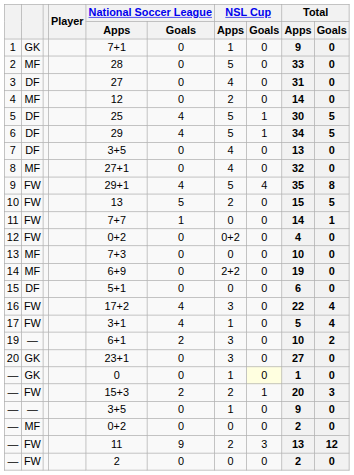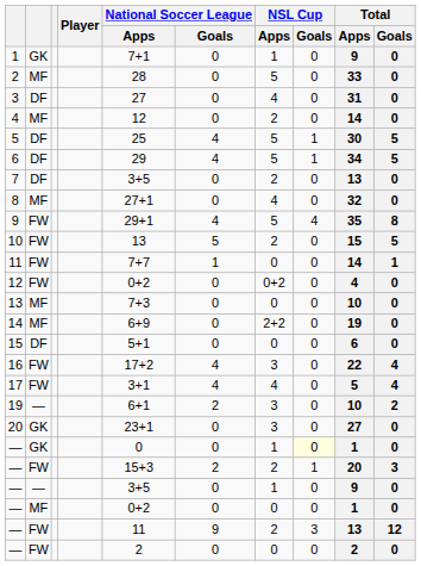7 | NSL Cup / Apps: 4 -> 2
17 | NSL Cup / Apps: 1 -> 4
— / MF | Total / Apps: 2 -> 1
